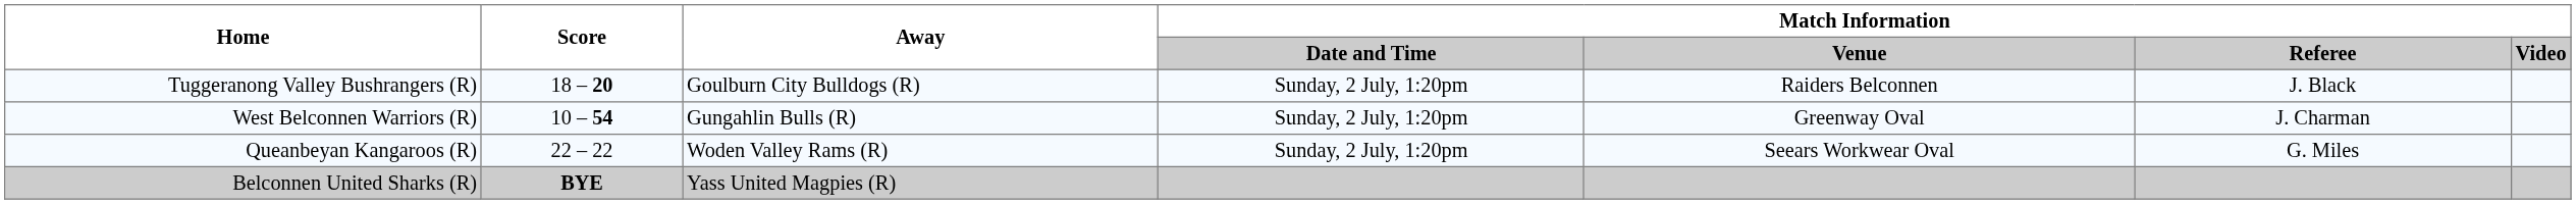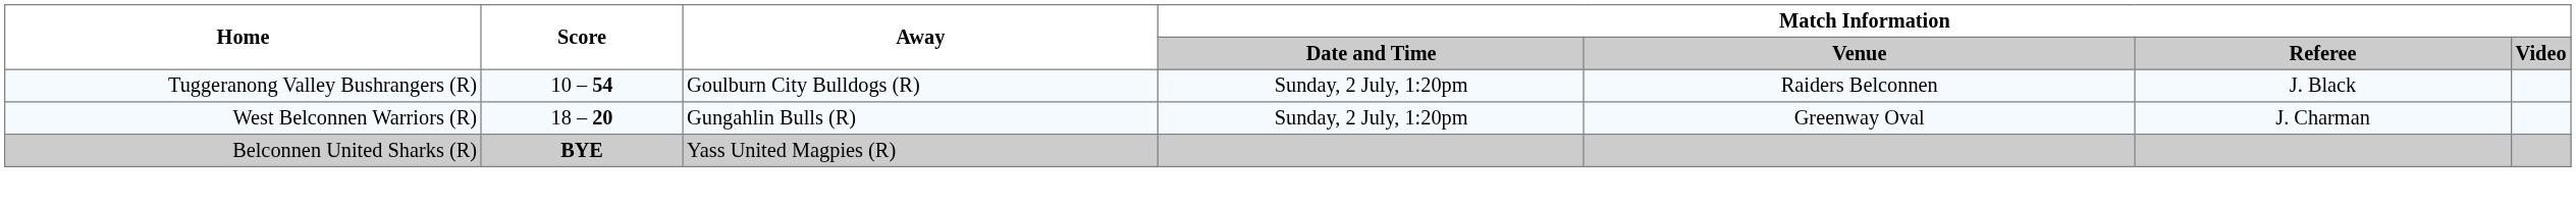Tuggeranong Valley Bushrangers (R) | Score: 18 – 20 -> 10 – 54
West Belconnen Warriors (R) | Score: 10 – 54 -> 18 – 20
- row: Queanbeyan Kangaroos (R) | 22 – 22 | Woden Valley Rams (R) | Sunday, 2 July, 1:20pm | Seears Workwear Oval | G. Miles
